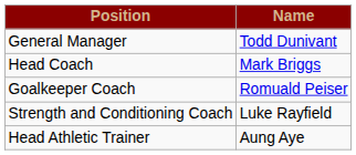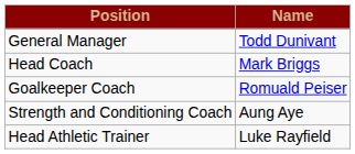Strength and Conditioning Coach | Name: Luke Rayfield -> Aung Aye
Head Athletic Trainer | Name: Aung Aye -> Luke Rayfield
